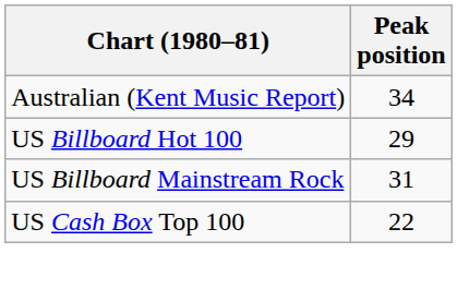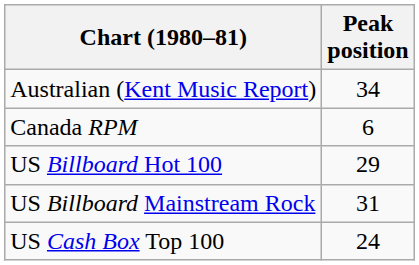+ row: Canada RPM | 6
US Cash Box Top 100 | Peak position: 22 -> 24
